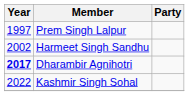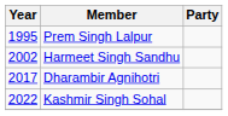Prem Singh Lalpur | Year: 1997 -> 1995
Dharambir Agnihotri | Year: bold -> normal
